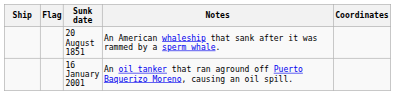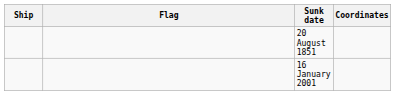- column: Notes | An American whaleship that sank after it was rammed by a sperm whale. | An oil tanker that ran aground off Puerto Baquerizo Moreno, causing an oil spill.
